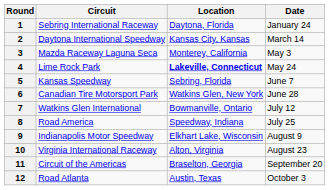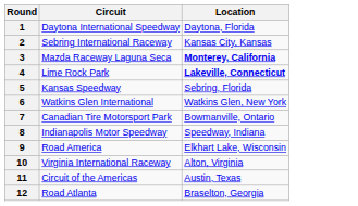- column: Date | January 24 | March 14 | May 3 | May 24 | June 7 | June 28 | July 12 | July 25 | August 9 | August 23 | September 20 | October 3
1 | Circuit: Sebring International Raceway -> Daytona International Speedway
2 | Circuit: Daytona International Speedway -> Sebring International Raceway
3 | Location: normal -> bold
6 | Circuit: Canadian Tire Motorsport Park -> Watkins Glen International
7 | Circuit: Watkins Glen International -> Canadian Tire Motorsport Park
8 | Circuit: Road America -> Indianapolis Motor Speedway
9 | Circuit: Indianapolis Motor Speedway -> Road America
11 | Location: Braselton, Georgia -> Austin, Texas
12 | Location: Austin, Texas -> Braselton, Georgia
